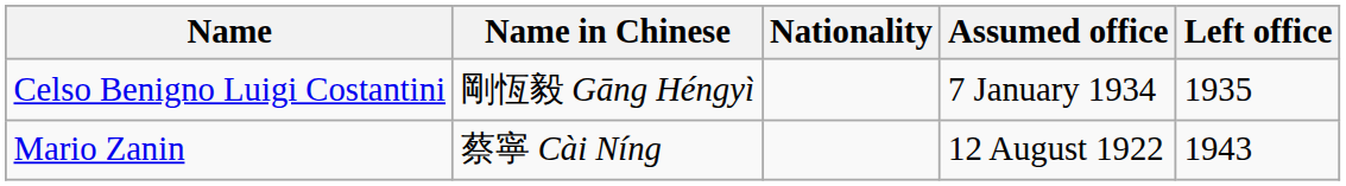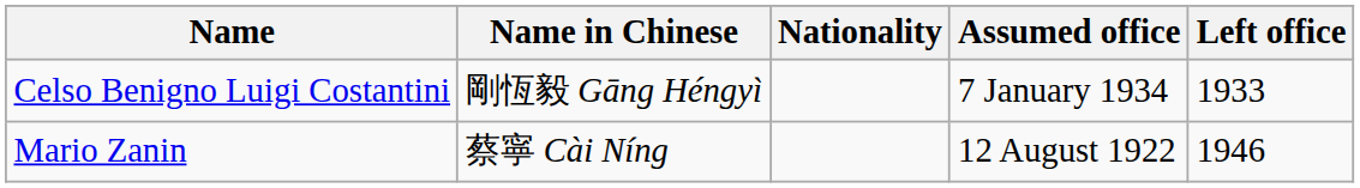Celso Benigno Luigi Costantini | Left office: 1935 -> 1933
Mario Zanin | Left office: 1943 -> 1946
